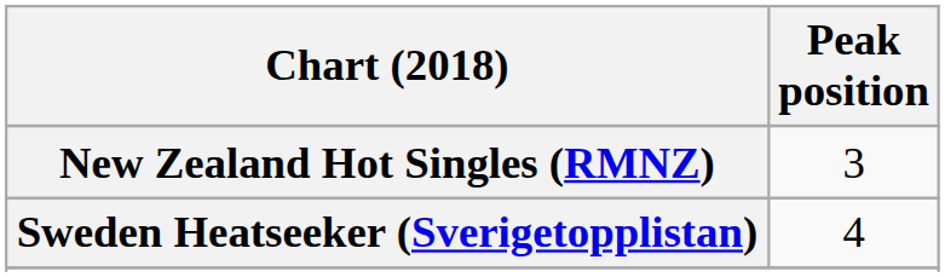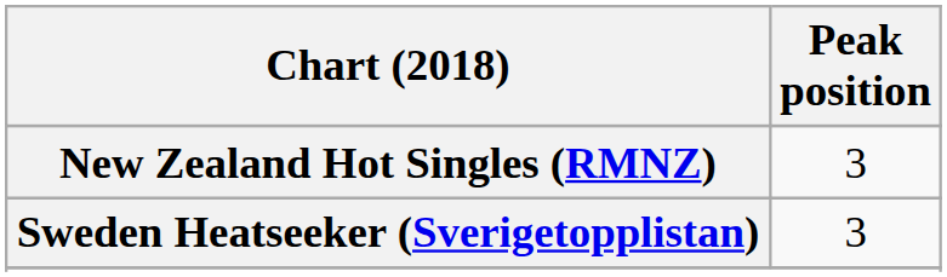Sweden Heatseeker (Sverigetopplistan) | Peak position: 4 -> 3
